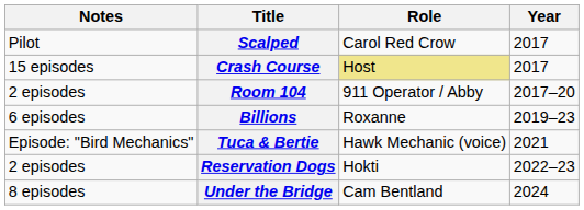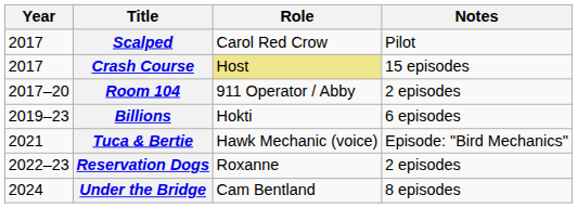columns swapped: Year <-> Notes
Billions | Role: Roxanne -> Hokti
Reservation Dogs | Role: Hokti -> Roxanne
